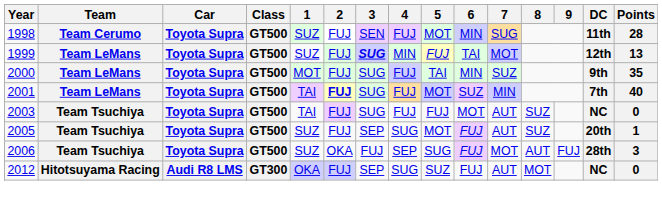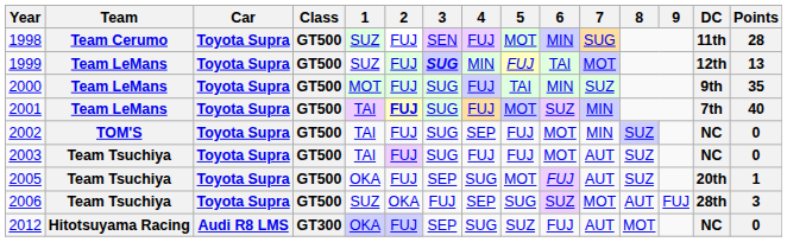+ row: 2002 | TOM'S | Toyota Supra | GT500 | TAI | FUJ | SUG | SEP | FUJ | MOT | MIN | SUZ | NC | 0
2005 | 1: SUZ -> OKA
2006 | 6: FUJ -> SUZ
